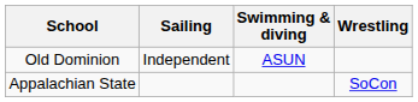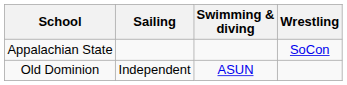rows swapped: Appalachian State <-> Old Dominion
